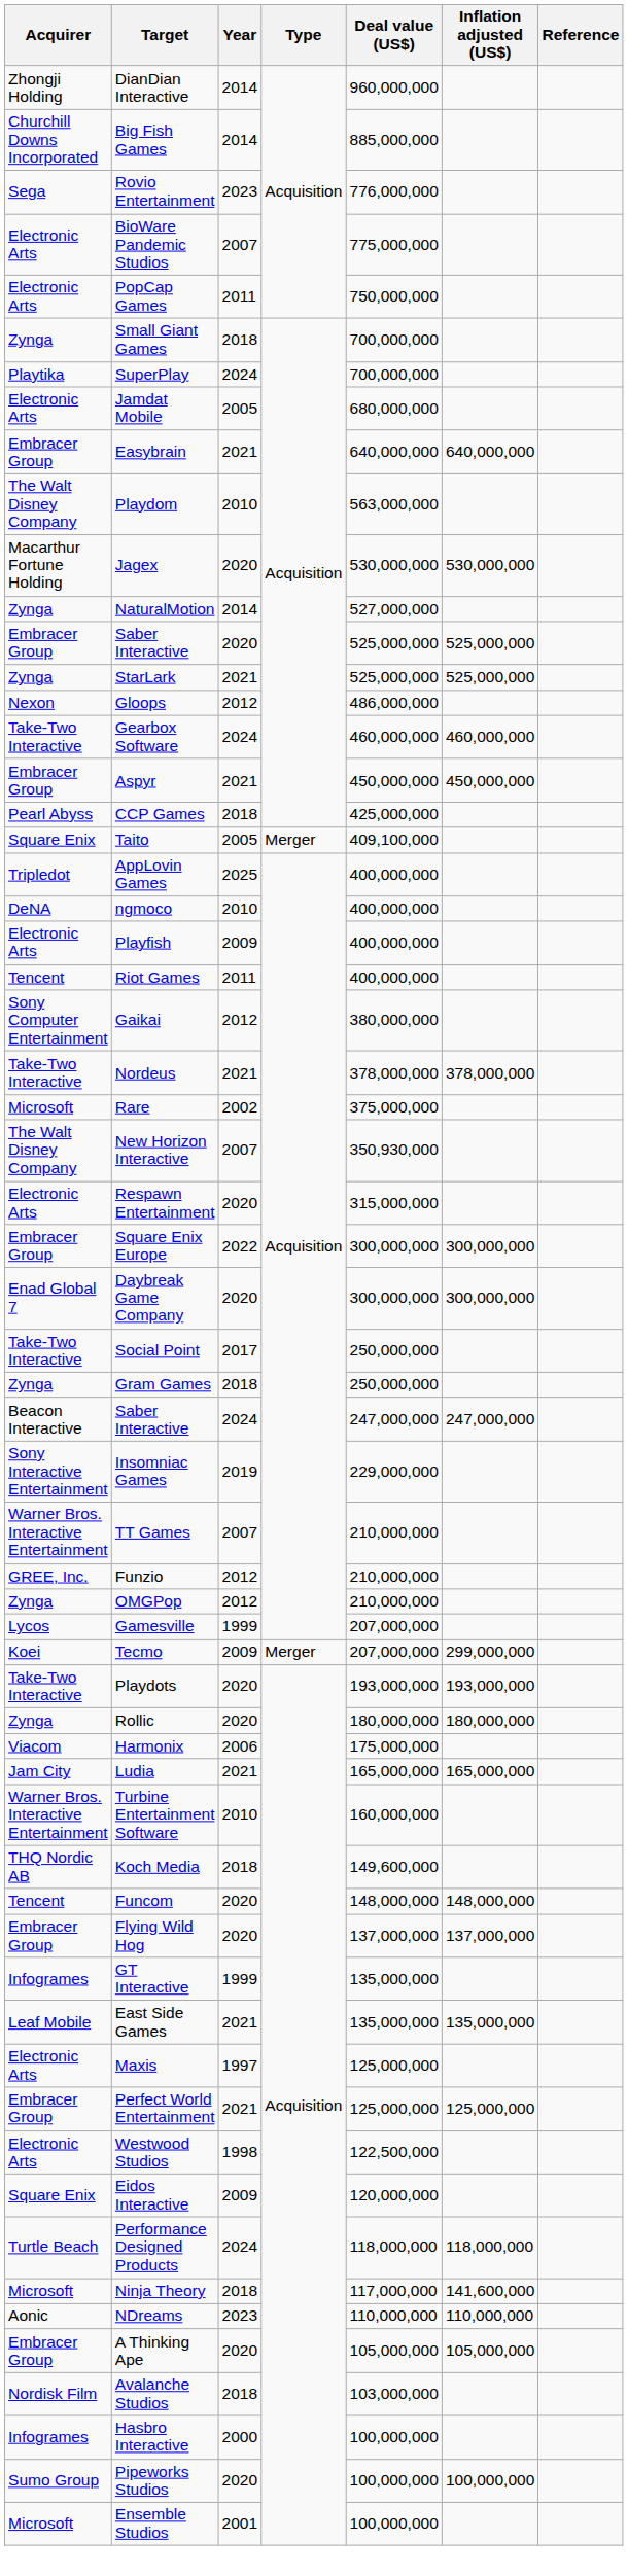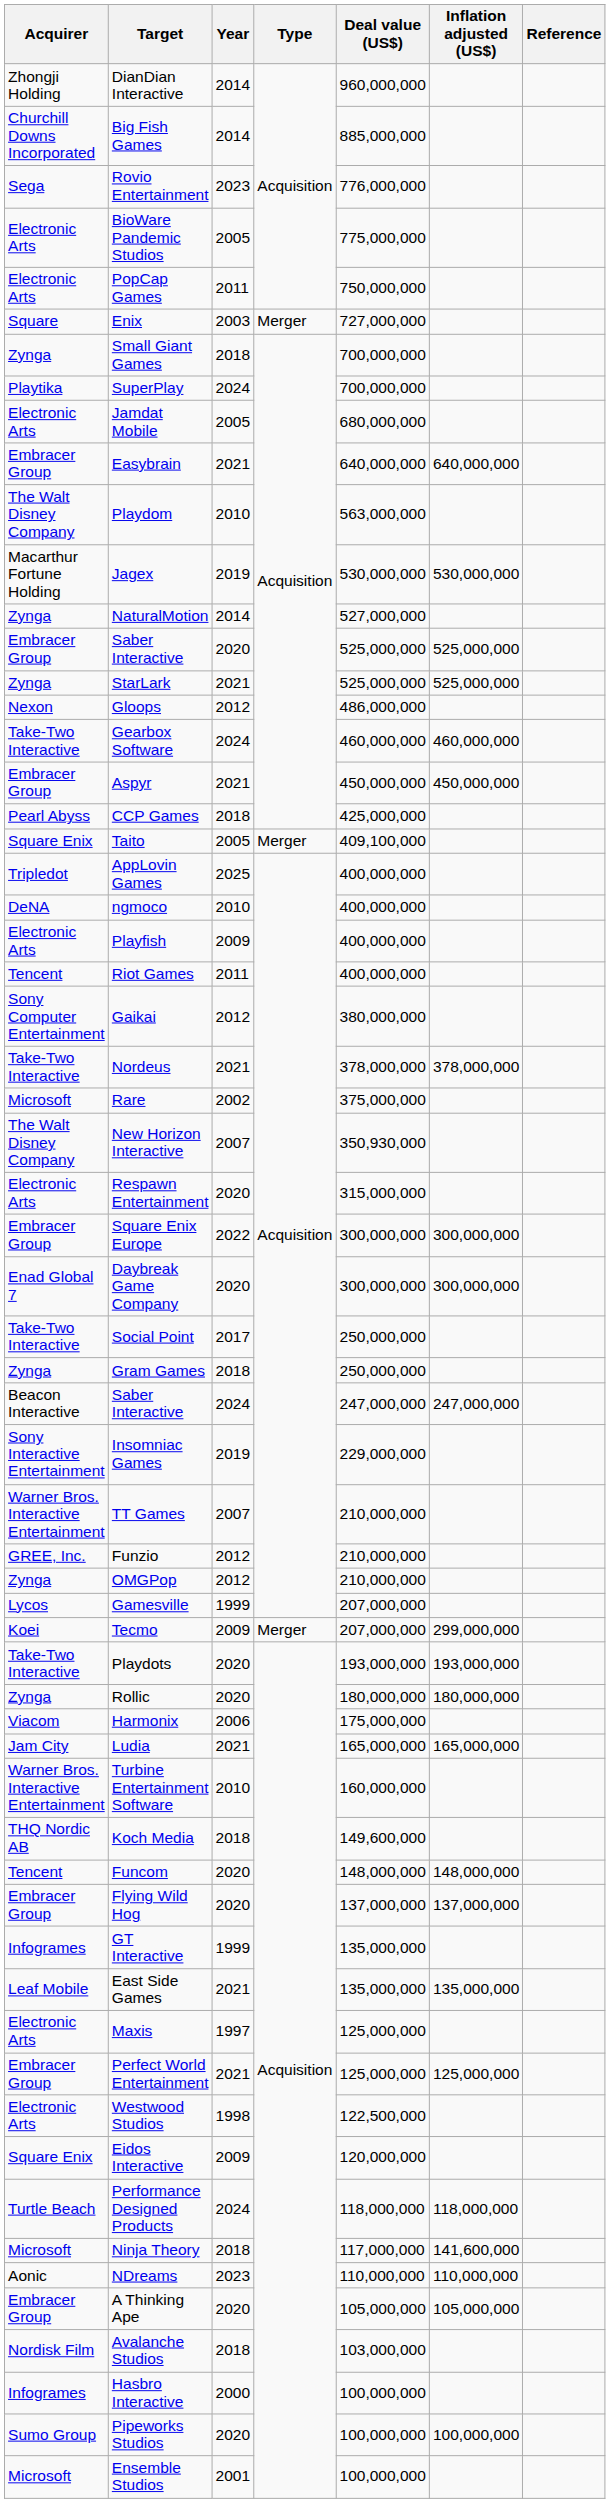BioWare Pandemic Studios | Year: 2007 -> 2005
+ row: Square | Enix | 2003 | Merger | 727,000,000
Jagex | Year: 2020 -> 2019
